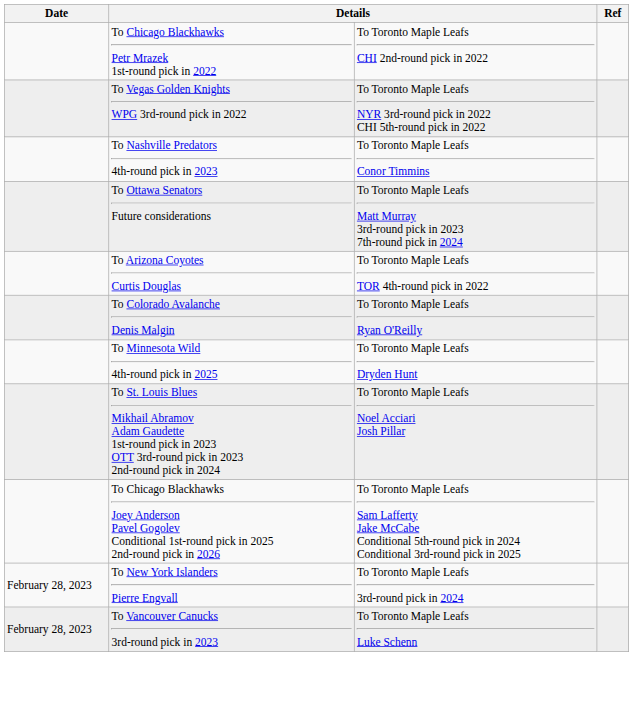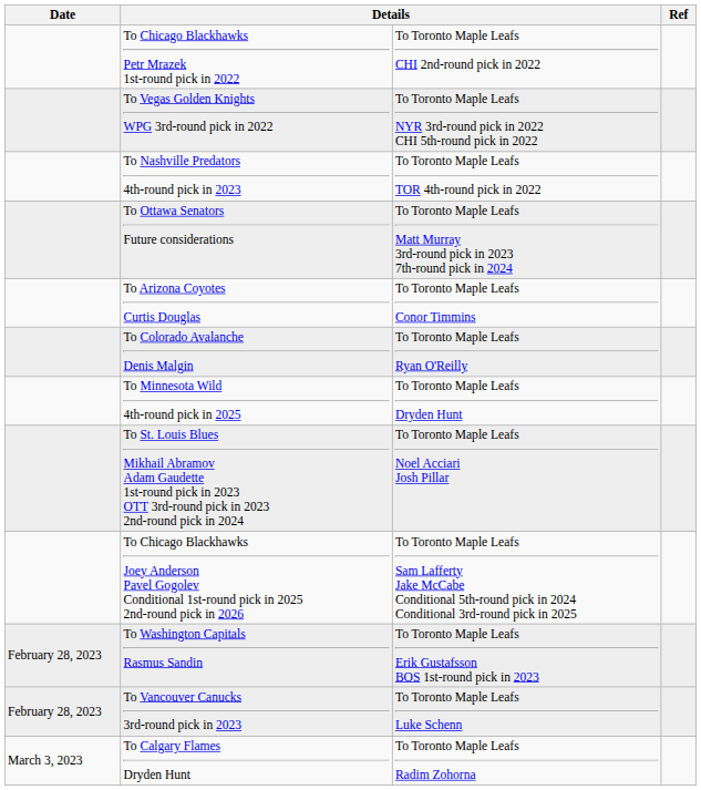To Nashville Predators 4th-round pick in 2023 | column 3: To Toronto Maple Leafs Conor Timmins -> To Toronto Maple Leafs TOR 4th-round pick in 2022
To Arizona Coyotes Curtis Douglas | column 3: To Toronto Maple Leafs TOR 4th-round pick in 2022 -> To Toronto Maple Leafs Conor Timmins
+ row: February 28, 2023 | To Washington Capitals Rasmus Sandin | To Toronto Maple Leafs Erik Gustafsson BOS 1st-round pick in 2023
- row: February 28, 2023 | To New York Islanders Pierre Engvall | To Toronto Maple Leafs 3rd-round pick in 2024
+ row: March 3, 2023 | To Calgary Flames Dryden Hunt | To Toronto Maple Leafs Radim Zohorna
